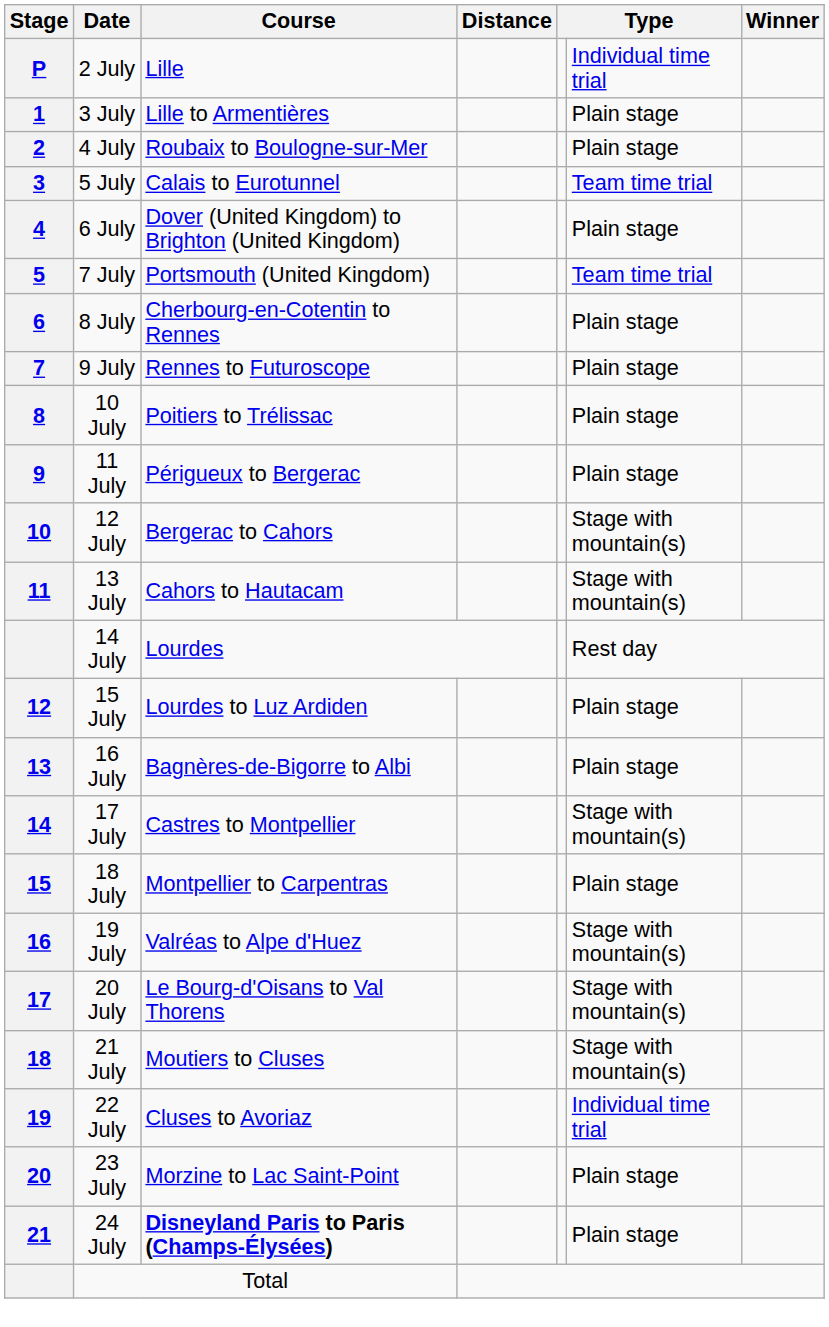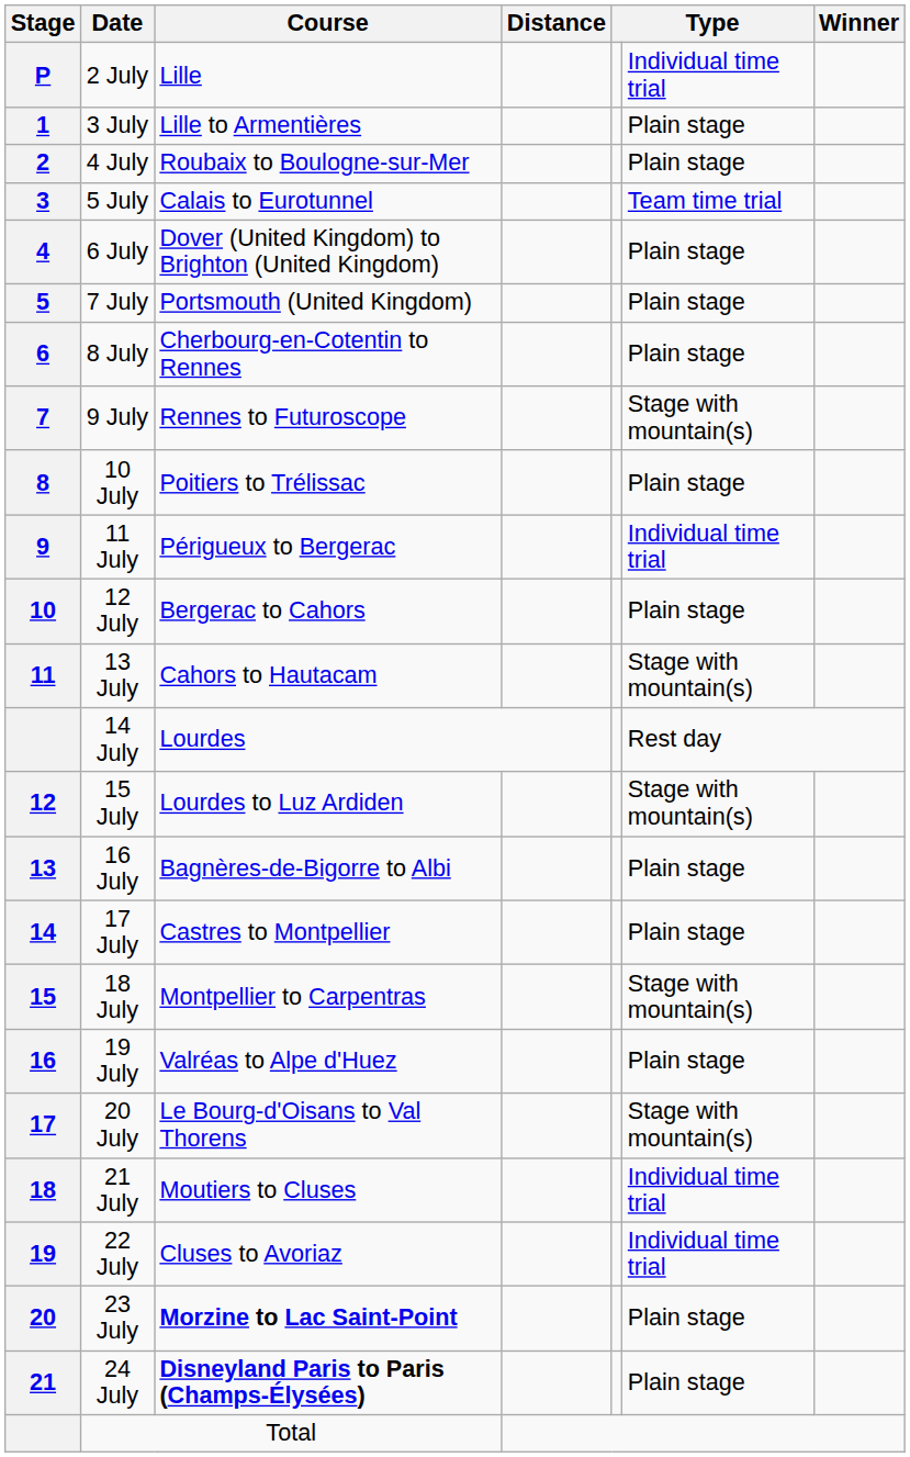7 July | column 6: Team time trial -> Plain stage
9 July | column 6: Plain stage -> Stage with mountain(s)
11 July | column 6: Plain stage -> Individual time trial
12 July | column 6: Stage with mountain(s) -> Plain stage
15 July | column 6: Plain stage -> Stage with mountain(s)
17 July | column 6: Stage with mountain(s) -> Plain stage
18 July | column 6: Plain stage -> Stage with mountain(s)
19 July | column 6: Stage with mountain(s) -> Plain stage
21 July | column 6: Stage with mountain(s) -> Individual time trial
23 July | Course: normal -> bold
